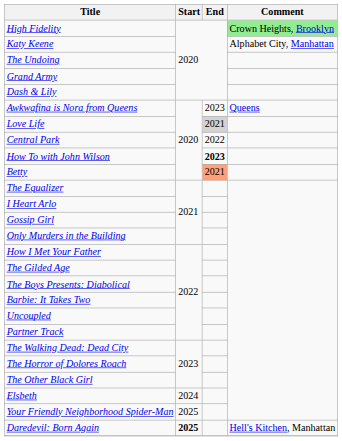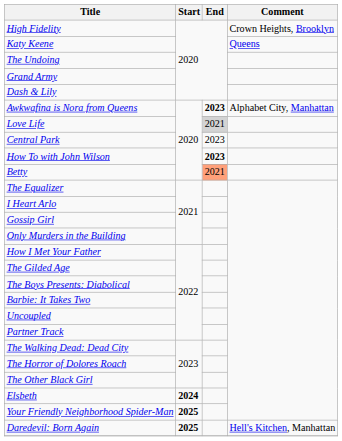High Fidelity | Comment: lightgreen background -> no background
Katy Keene | Comment: Alphabet City, Manhattan -> Queens
Awkwafina is Nora from Queens | End: normal -> bold
Awkwafina is Nora from Queens | Comment: Queens -> Alphabet City, Manhattan
Central Park | End: 2022 -> 2023
Elsbeth | Start: normal -> bold
Your Friendly Neighborhood Spider-Man | Start: normal -> bold
